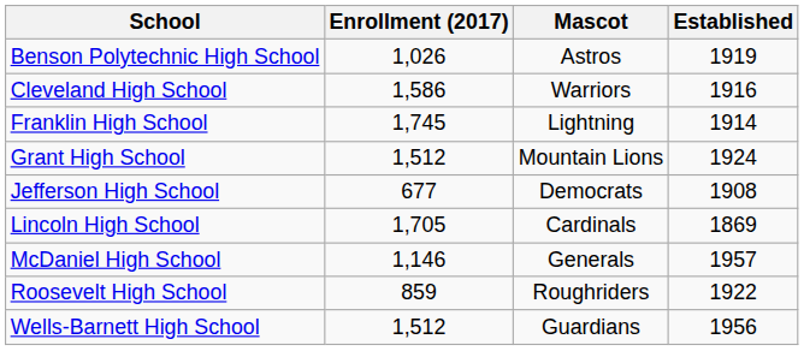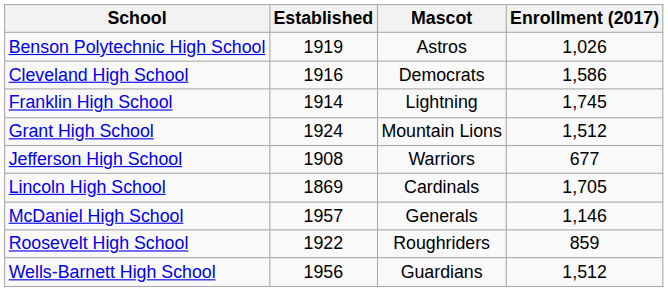columns swapped: Enrollment (2017) <-> Established
Cleveland High School | Mascot: Warriors -> Democrats
Jefferson High School | Mascot: Democrats -> Warriors
